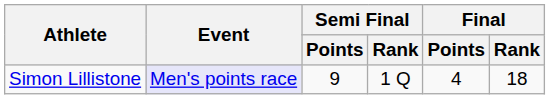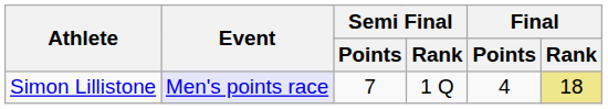Simon Lillistone | Semi Final / Points: 9 -> 7
Simon Lillistone | Final / Rank: no background -> khaki background
